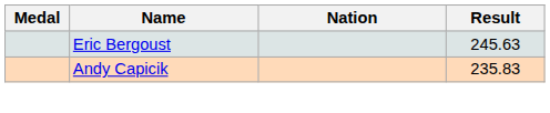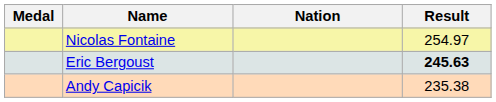+ row: Nicolas Fontaine | 254.97
Eric Bergoust | Result: normal -> bold
Andy Capicik | Result: 235.83 -> 235.38
